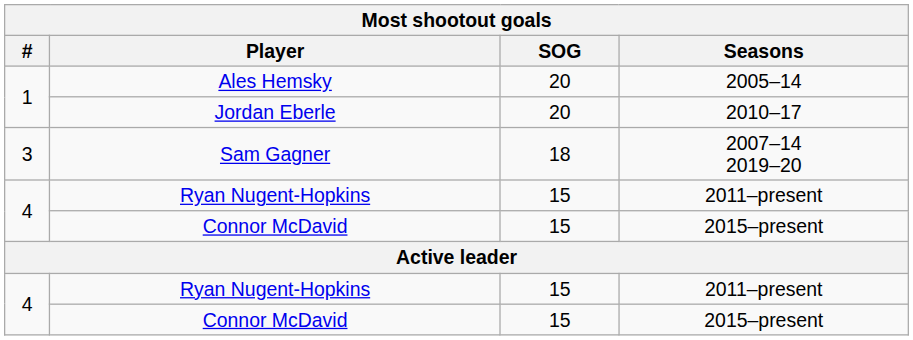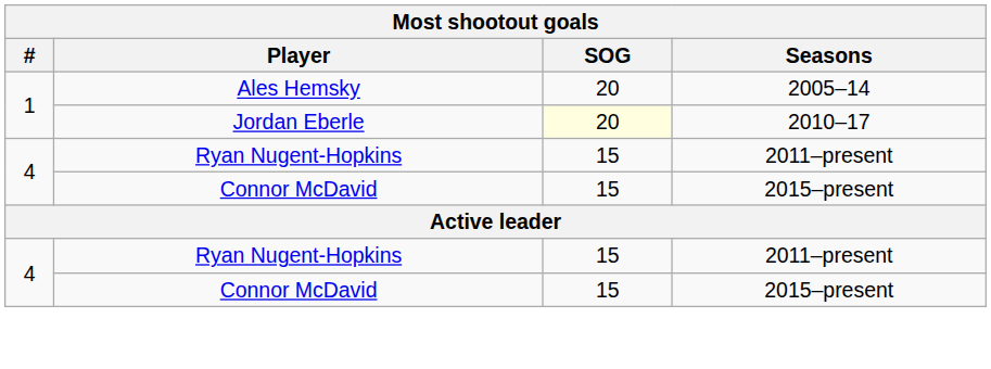Jordan Eberle | SOG: no background -> lightyellow background
- row: 3 | Sam Gagner | 18 | 2007–14 2019–20
